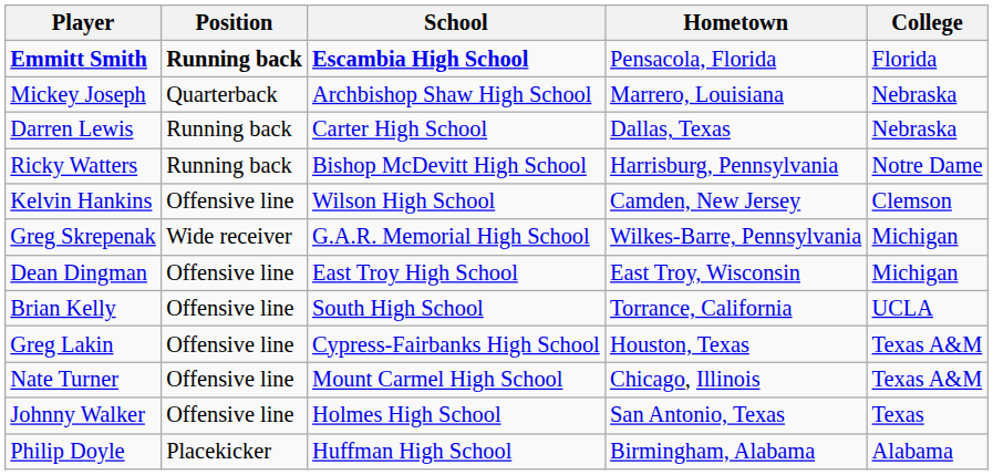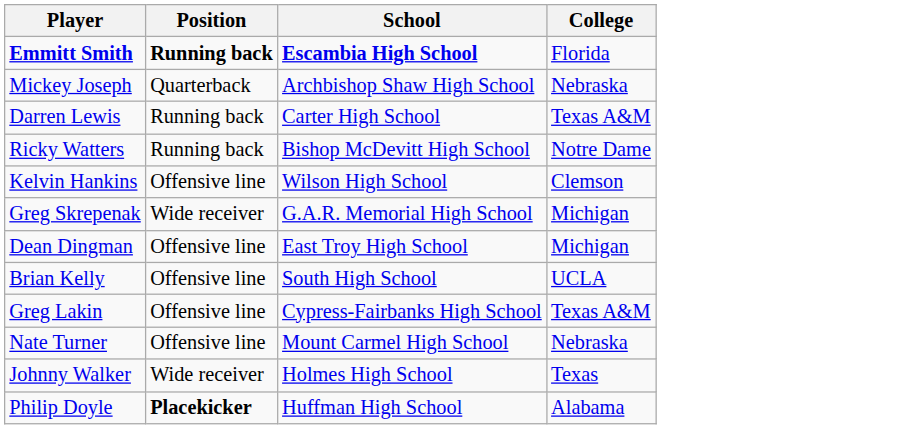- column: Hometown | Pensacola, Florida | Marrero, Louisiana | Dallas, Texas | Harrisburg, Pennsylvania | Camden, New Jersey | Wilkes-Barre, Pennsylvania | East Troy, Wisconsin | Torrance, California | Houston, Texas | Chicago, Illinois | San Antonio, Texas | Birmingham, Alabama
Darren Lewis | College: Nebraska -> Texas A&M
Nate Turner | College: Texas A&M -> Nebraska
Johnny Walker | Position: Offensive line -> Wide receiver
Philip Doyle | Position: normal -> bold
